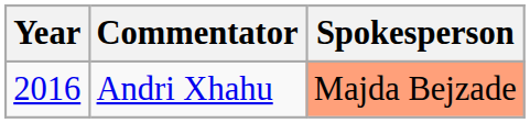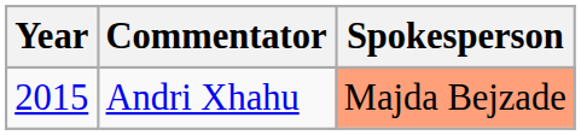Andri Xhahu | Year: 2016 -> 2015
